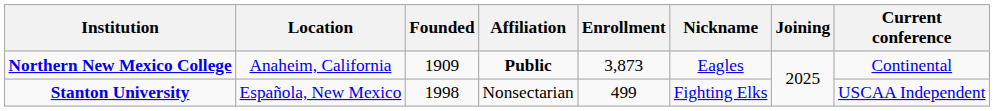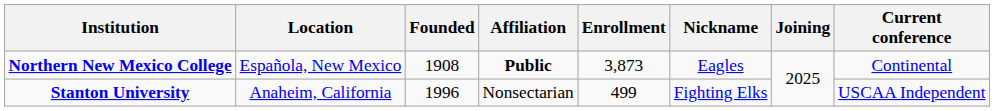Northern New Mexico College | Location: Anaheim, California -> Española, New Mexico
Northern New Mexico College | Founded: 1909 -> 1908
Stanton University | Location: Española, New Mexico -> Anaheim, California
Stanton University | Founded: 1998 -> 1996
